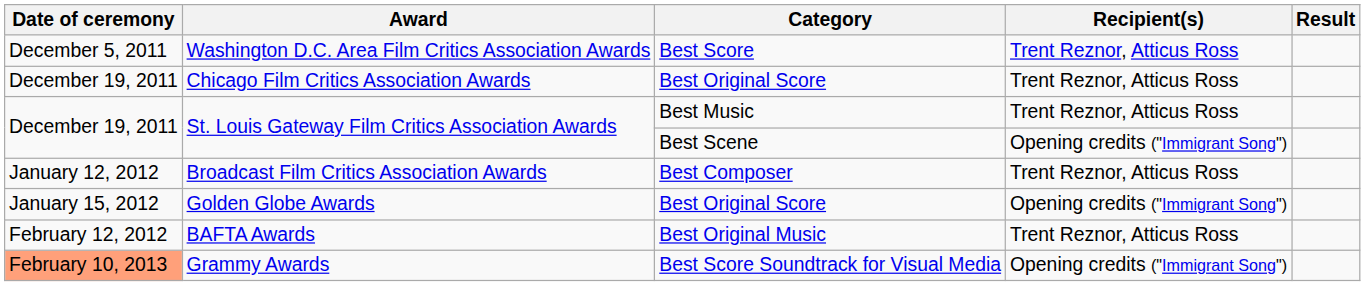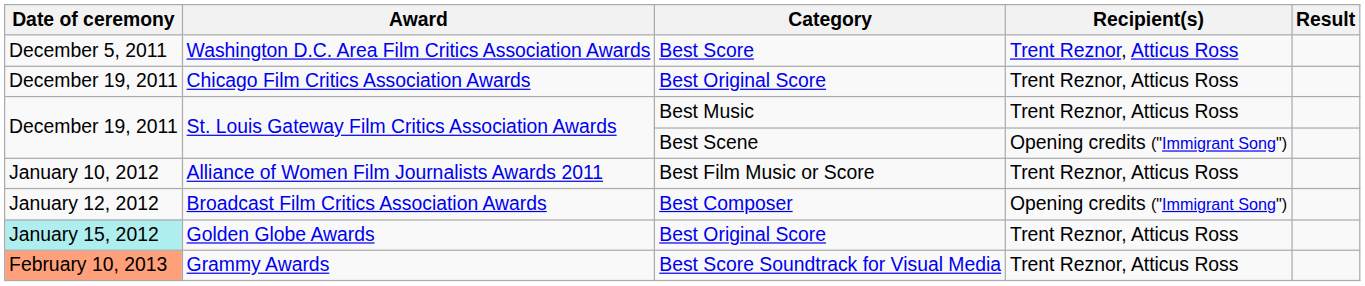+ row: January 10, 2012 | Alliance of Women Film Journalists Awards 2011 | Best Film Music or Score | Trent Reznor, Atticus Ross
Broadcast Film Critics Association Awards | Recipient(s): Trent Reznor, Atticus Ross -> Opening credits ("Immigrant Song")
Golden Globe Awards | Date of ceremony: no background -> paleturquoise background
Golden Globe Awards | Recipient(s): Opening credits ("Immigrant Song") -> Trent Reznor, Atticus Ross
- row: February 12, 2012 | BAFTA Awards | Best Original Music | Trent Reznor, Atticus Ross
Grammy Awards | Recipient(s): Opening credits ("Immigrant Song") -> Trent Reznor, Atticus Ross
